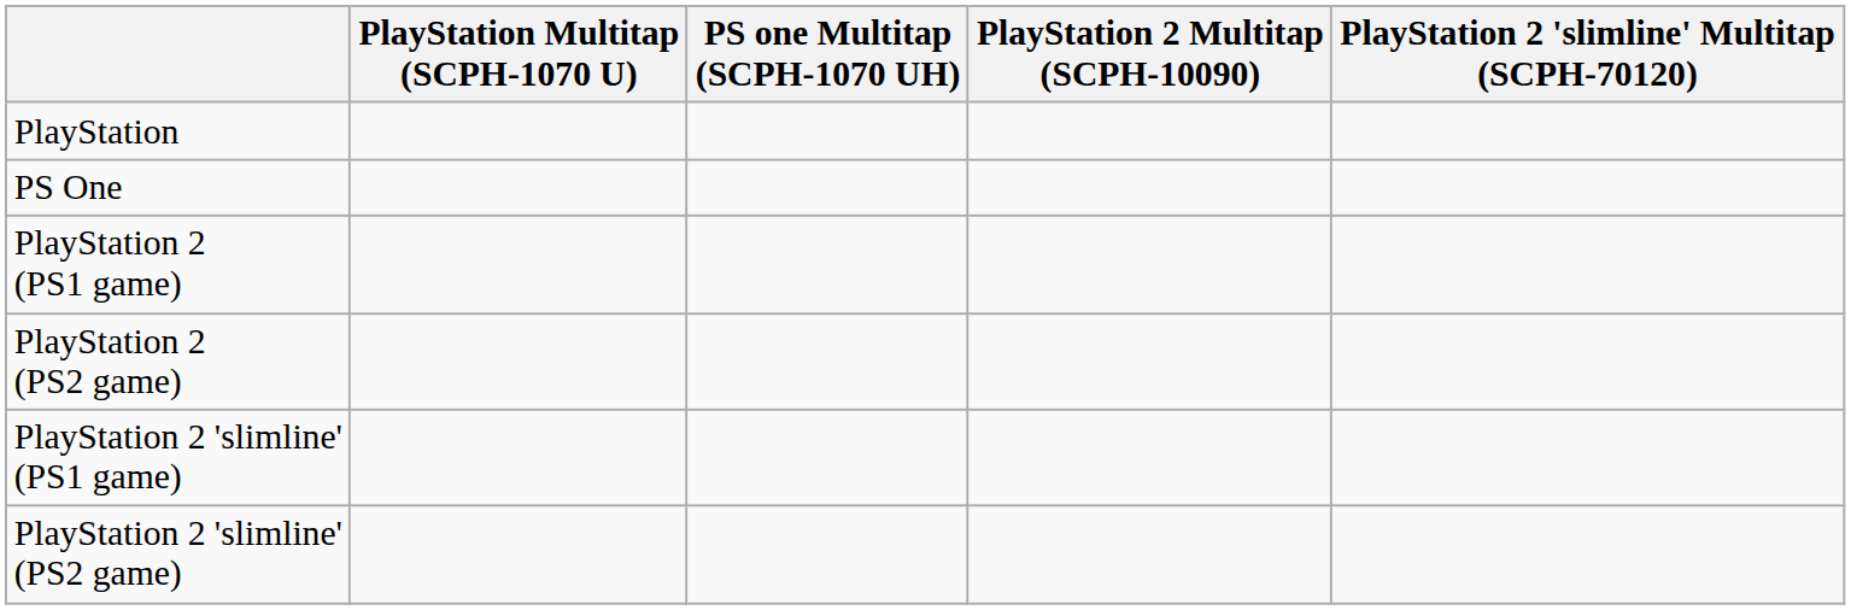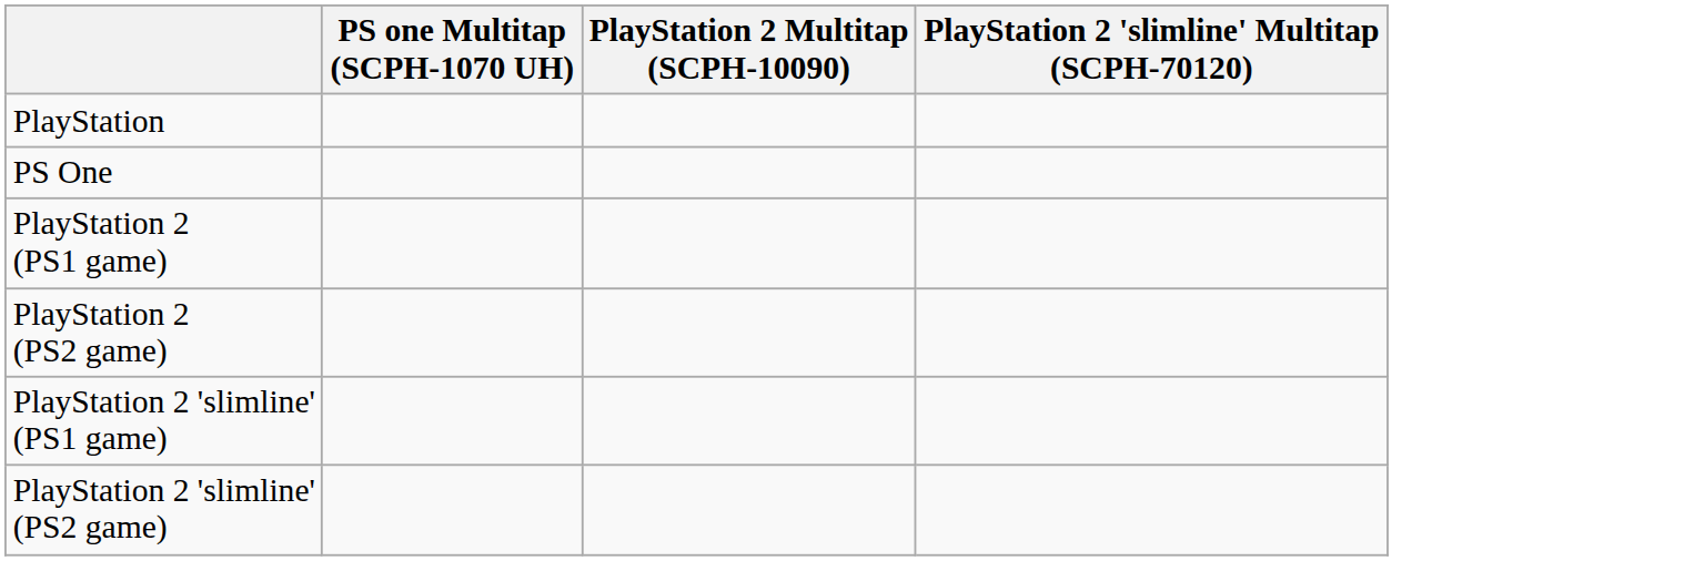- column: PlayStation Multitap (SCPH-1070 U)
